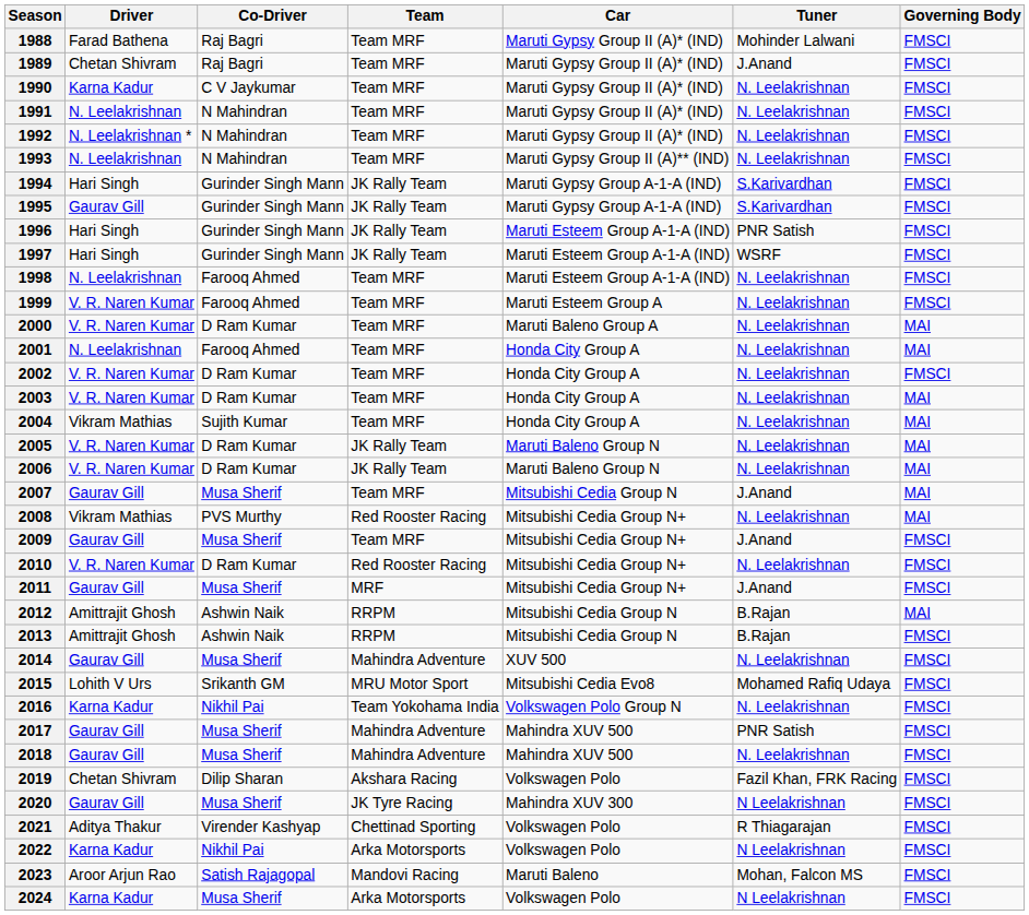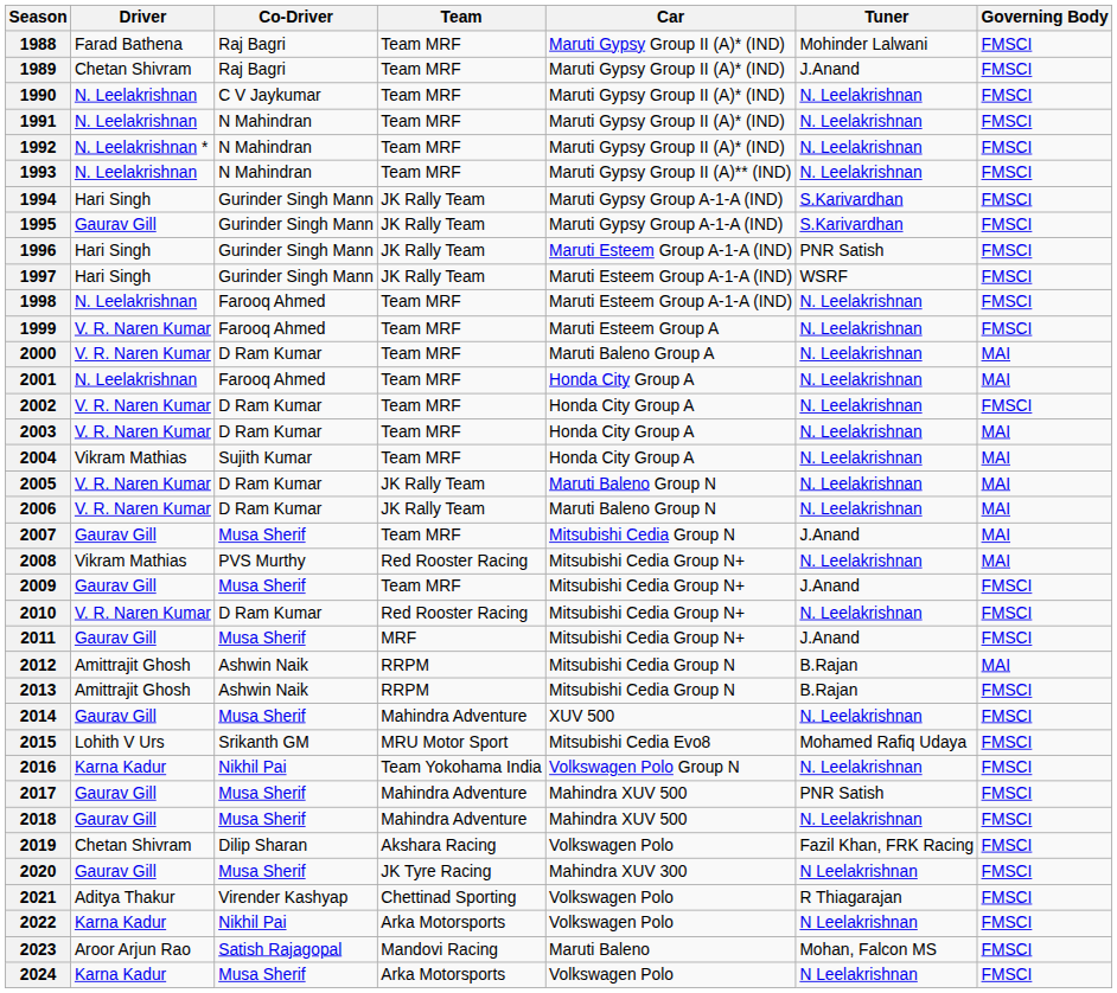1990 | Driver: Karna Kadur -> N. Leelakrishnan
